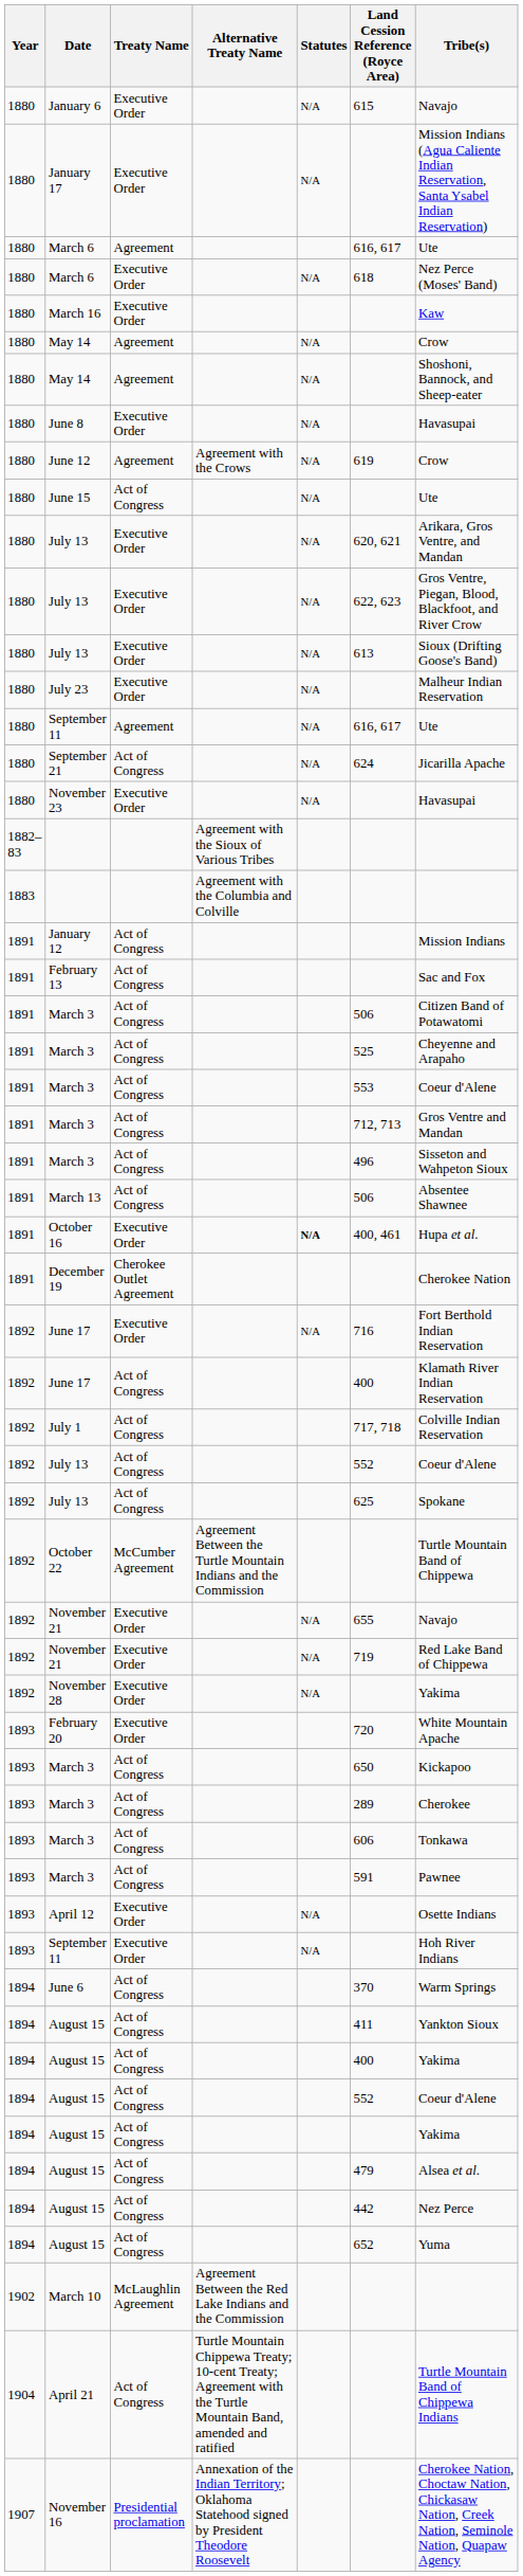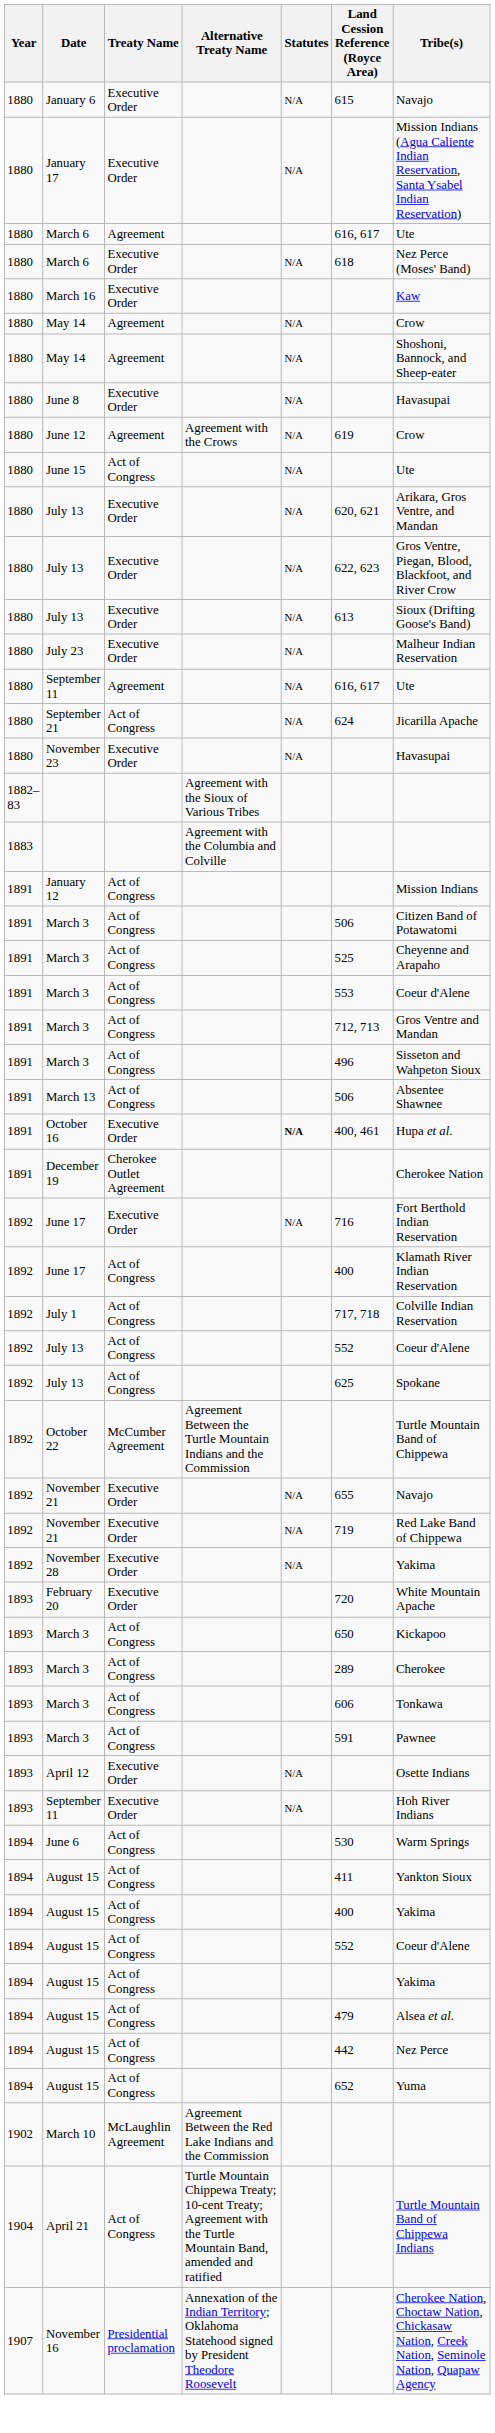- row: 1891 | February 13 | Act of Congress | Sac and Fox
June 6 | Land Cession Reference (Royce Area): 370 -> 530
